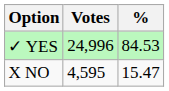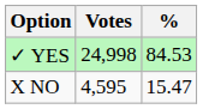✓ YES | Votes: 24,996 -> 24,998
